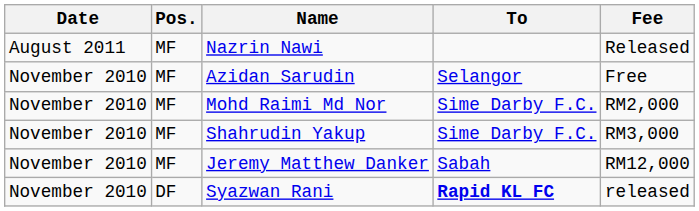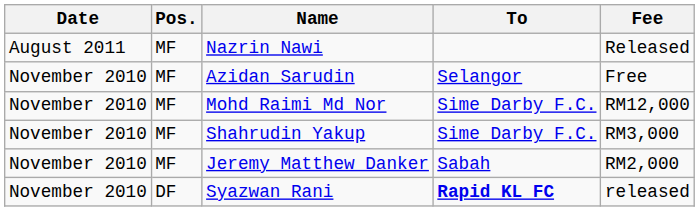Mohd Raimi Md Nor | Fee: RM2,000 -> RM12,000
Jeremy Matthew Danker | Fee: RM12,000 -> RM2,000
